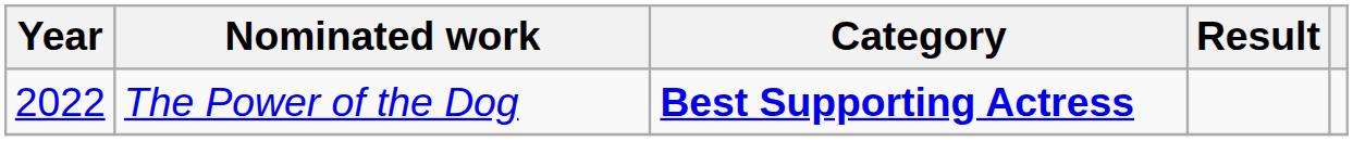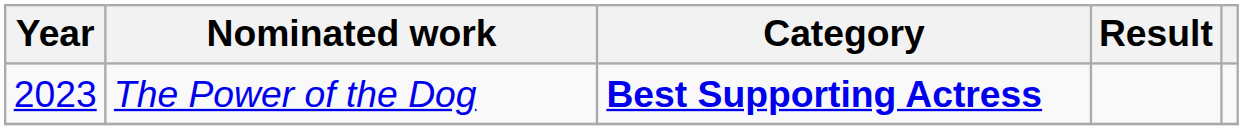The Power of the Dog | Year: 2022 -> 2023
